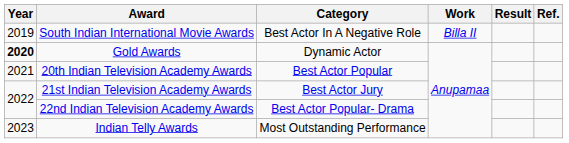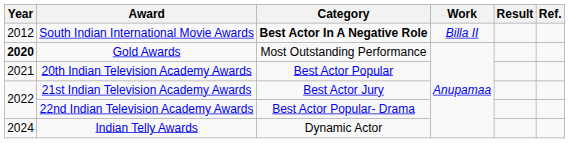South Indian International Movie Awards | Year: 2019 -> 2012
South Indian International Movie Awards | Category: normal -> bold
Gold Awards | Category: Dynamic Actor -> Most Outstanding Performance
Indian Telly Awards | Year: 2023 -> 2024
Indian Telly Awards | Category: Most Outstanding Performance -> Dynamic Actor
